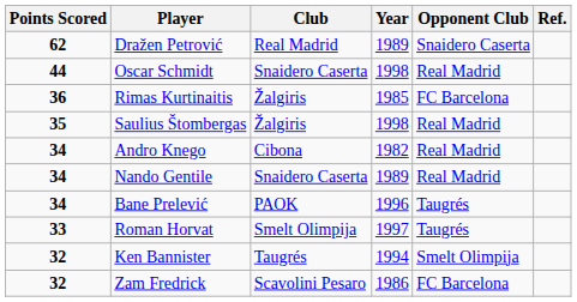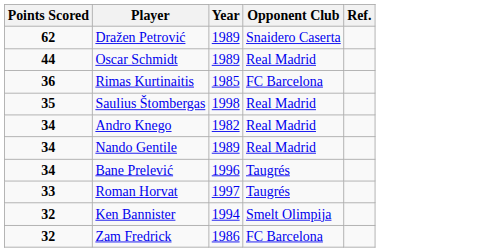- column: Club | Real Madrid | Snaidero Caserta | Žalgiris | Žalgiris | Cibona | Snaidero Caserta | PAOK | Smelt Olimpija | Taugrés | Scavolini Pesaro
Oscar Schmidt | Year: 1998 -> 1989
